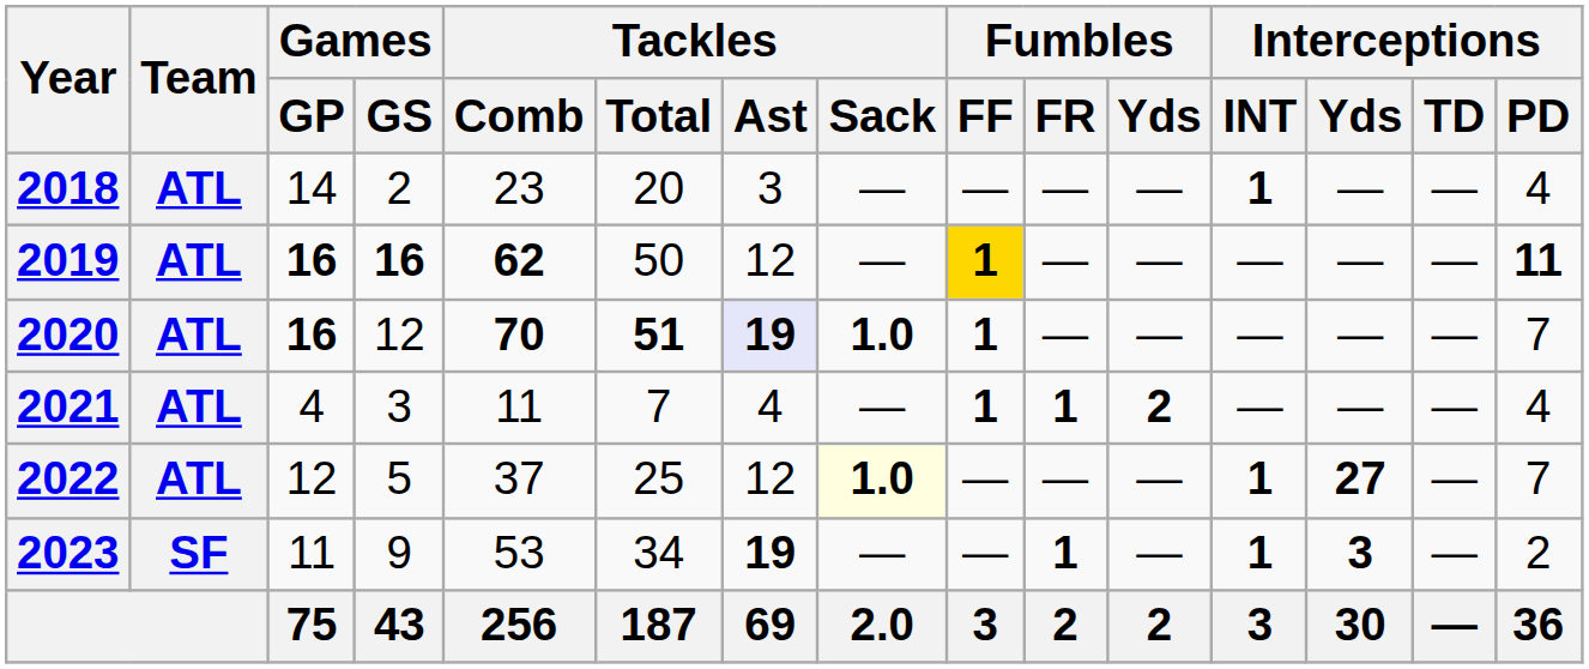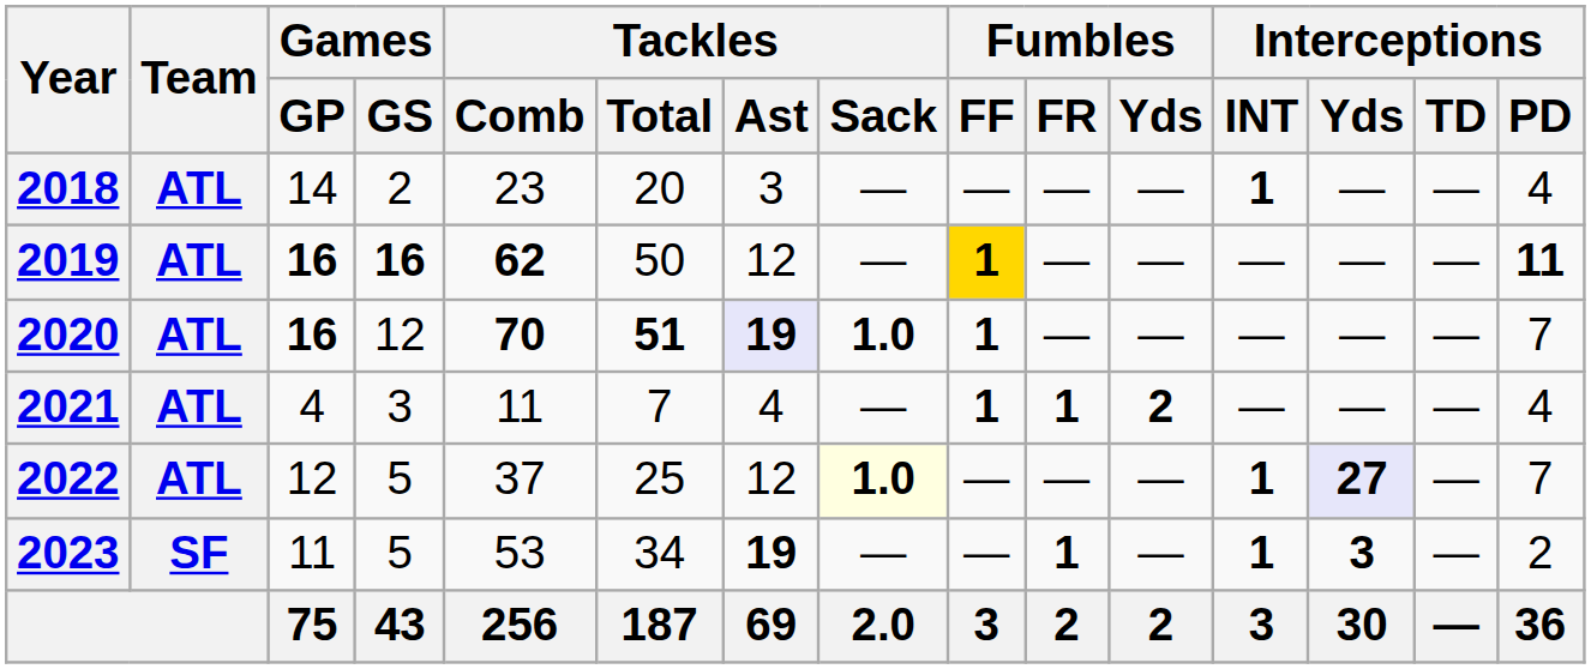2022 | Interceptions / Yds: no background -> lavender background
2023 | Games / GS: 9 -> 5
